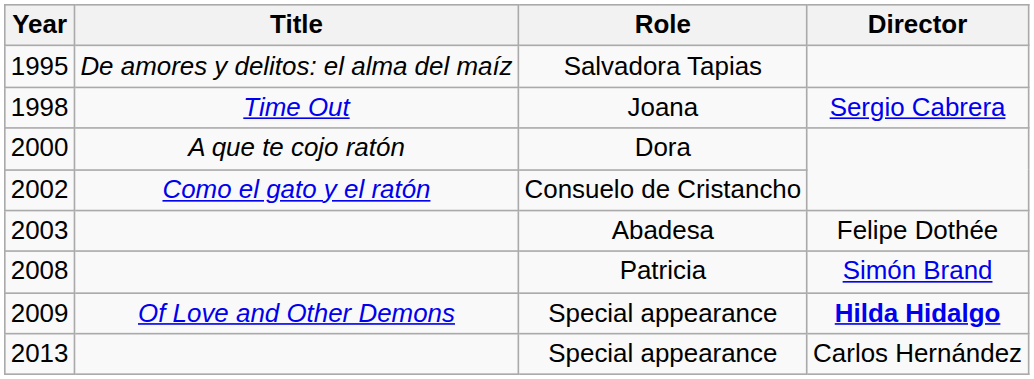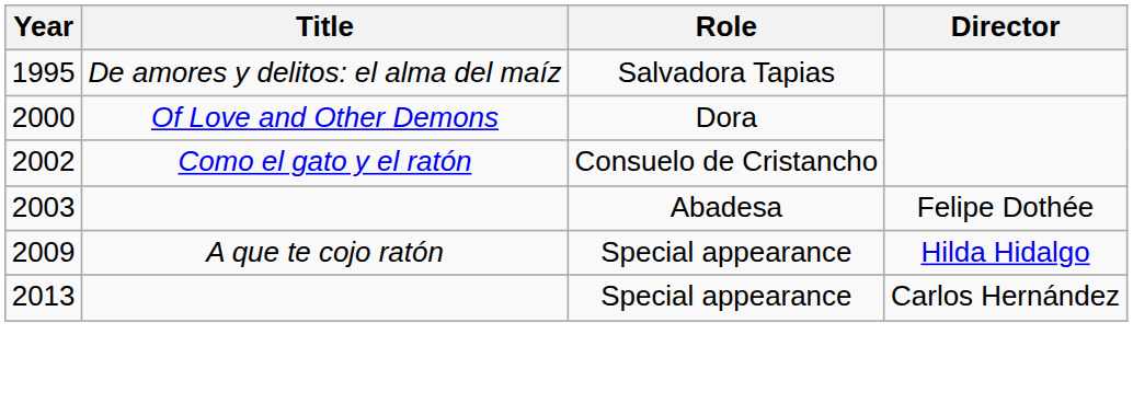- row: 1998 | Time Out | Joana | Sergio Cabrera
2000 | Title: A que te cojo ratón -> Of Love and Other Demons
- row: 2008 | Patricia | Simón Brand
2009 | Title: Of Love and Other Demons -> A que te cojo ratón
2009 | Director: bold -> normal
